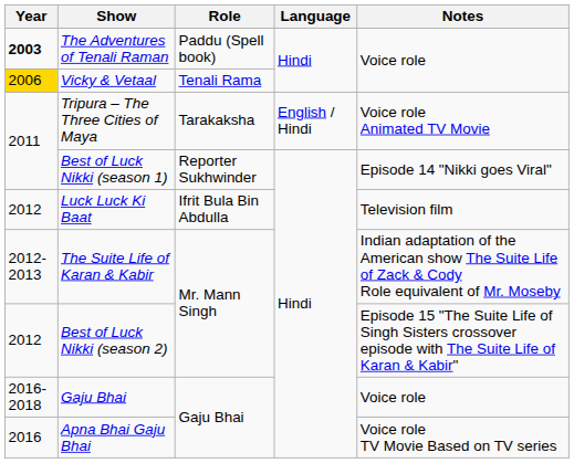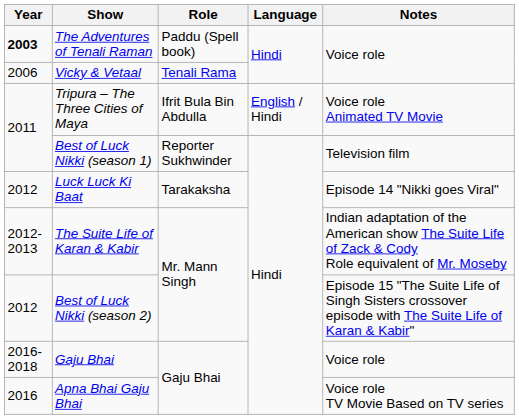Vicky & Vetaal | Year: gold background -> no background
Tripura – The Three Cities of Maya | Role: Tarakaksha -> Ifrit Bula Bin Abdulla
Best of Luck Nikki (season 1) | Notes: Episode 14 "Nikki goes Viral" -> Television film
Luck Luck Ki Baat | Role: Ifrit Bula Bin Abdulla -> Tarakaksha
Luck Luck Ki Baat | Notes: Television film -> Episode 14 "Nikki goes Viral"
